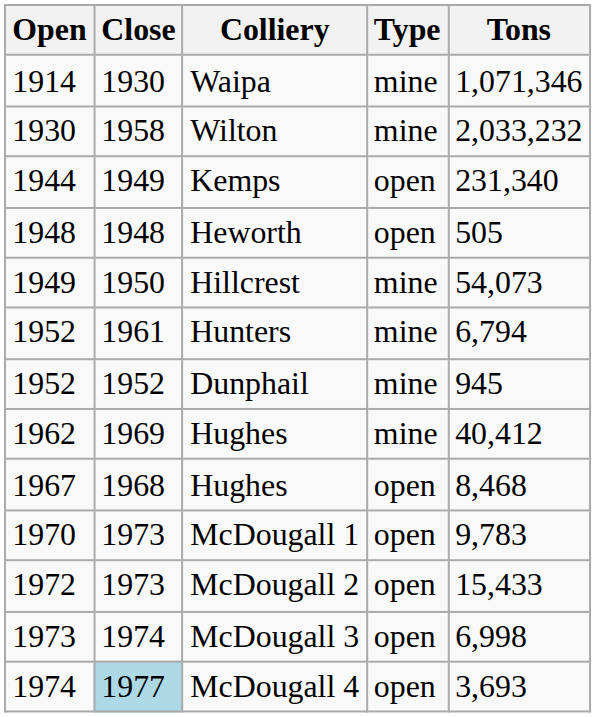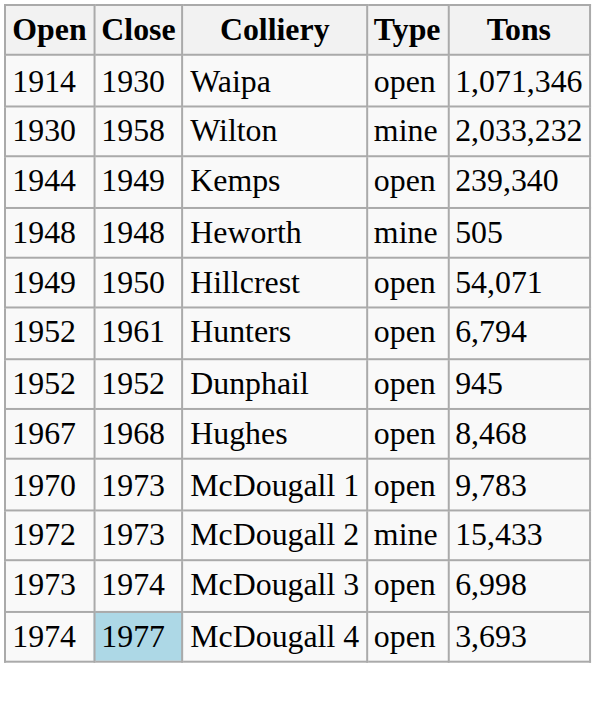Waipa | Type: mine -> open
Kemps | Tons: 231,340 -> 239,340
Heworth | Type: open -> mine
Hillcrest | Type: mine -> open
Hillcrest | Tons: 54,073 -> 54,071
Hunters | Type: mine -> open
Dunphail | Type: mine -> open
- row: 1962 | 1969 | Hughes | mine | 40,412
McDougall 2 | Type: open -> mine
